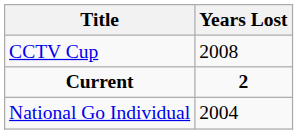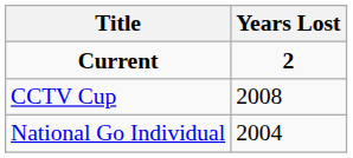rows swapped: Current <-> CCTV Cup
